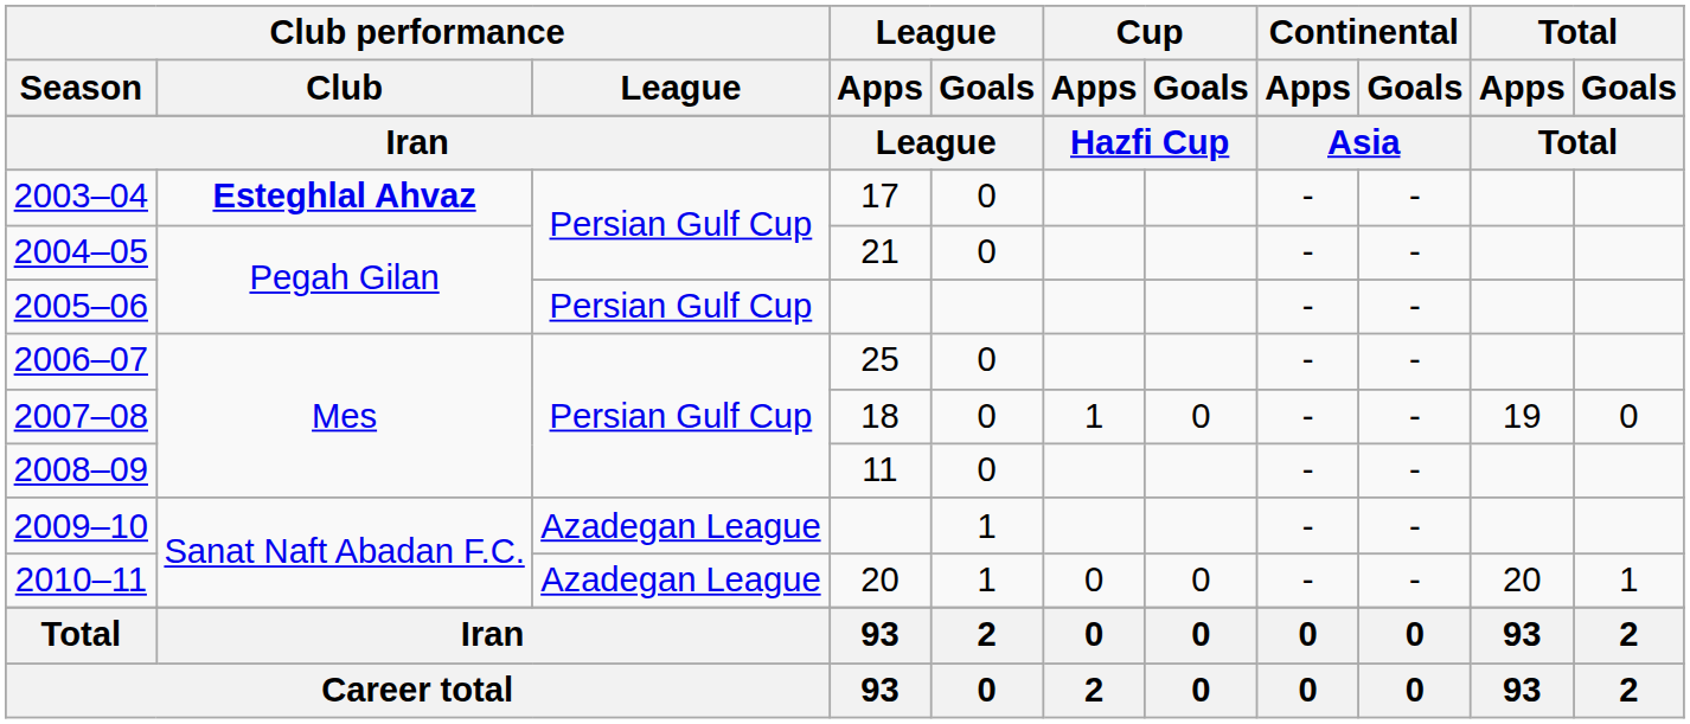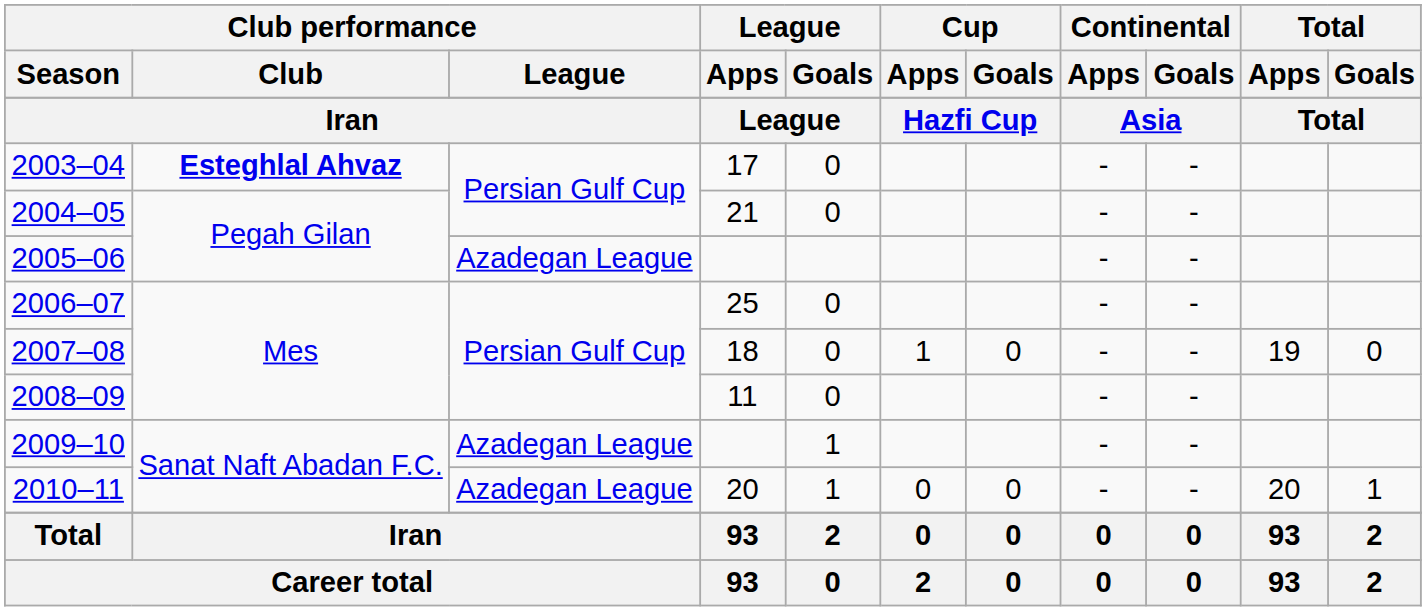2005–06 | Club performance / League: Persian Gulf Cup -> Azadegan League
